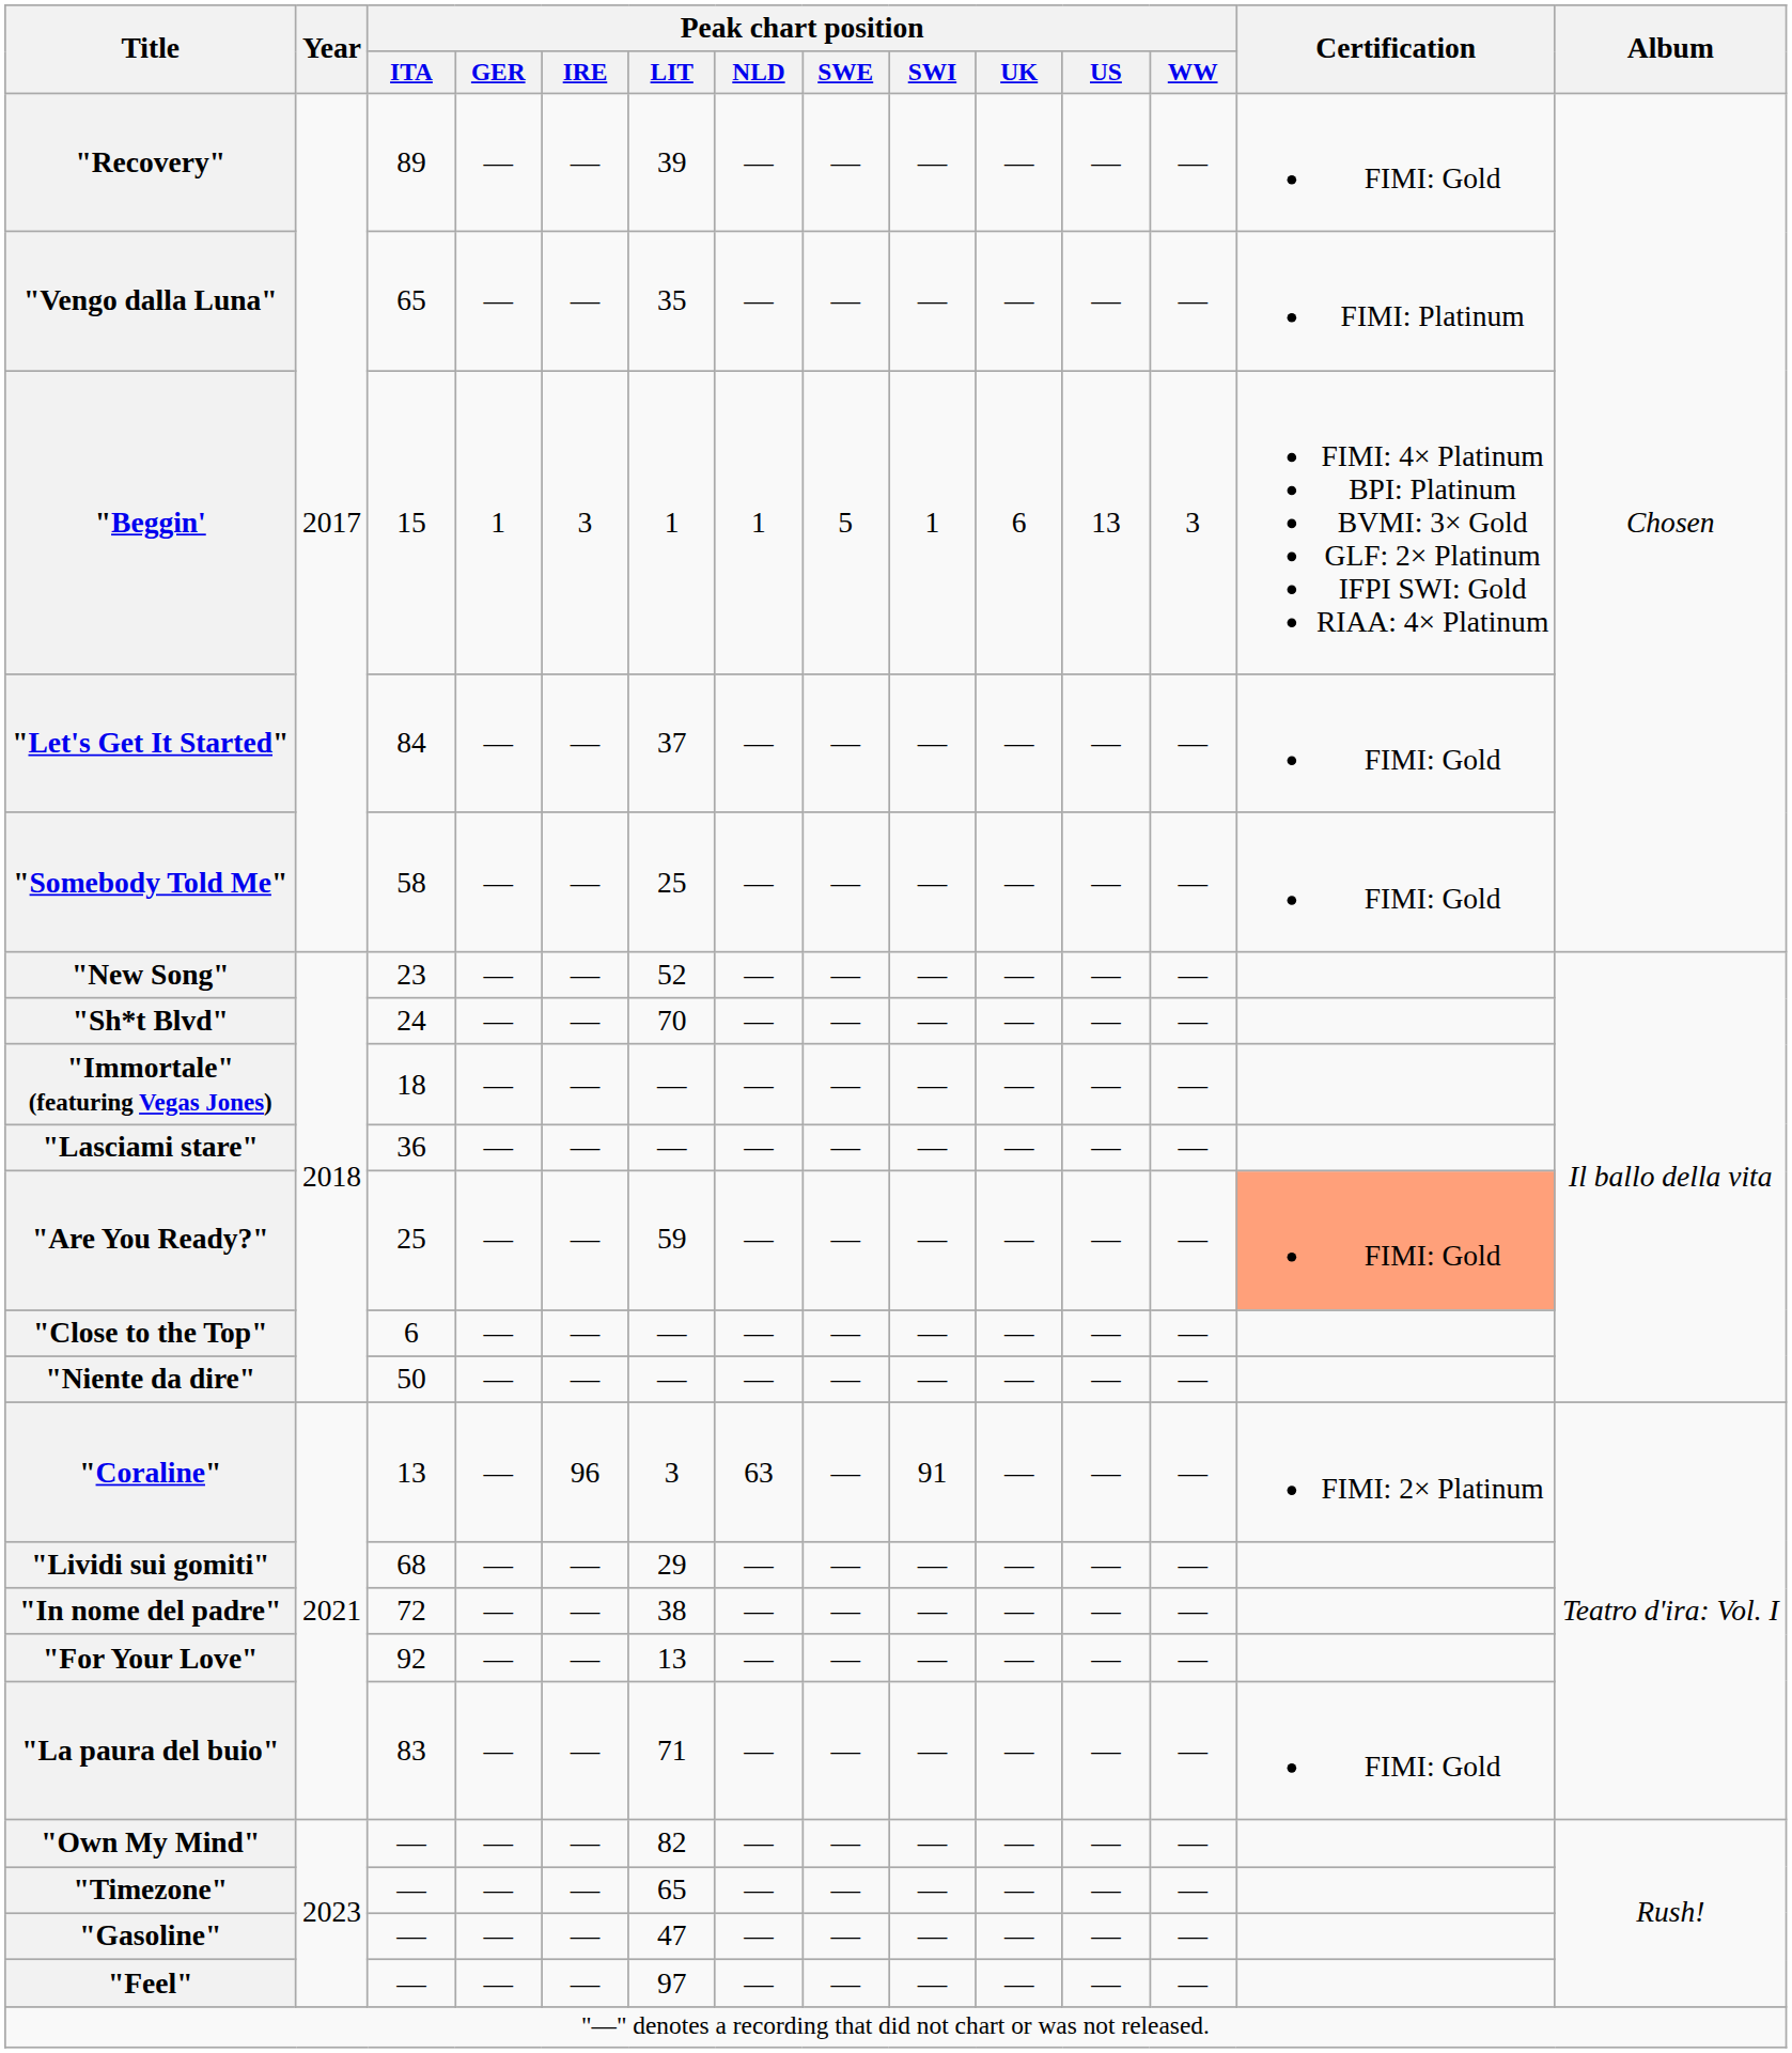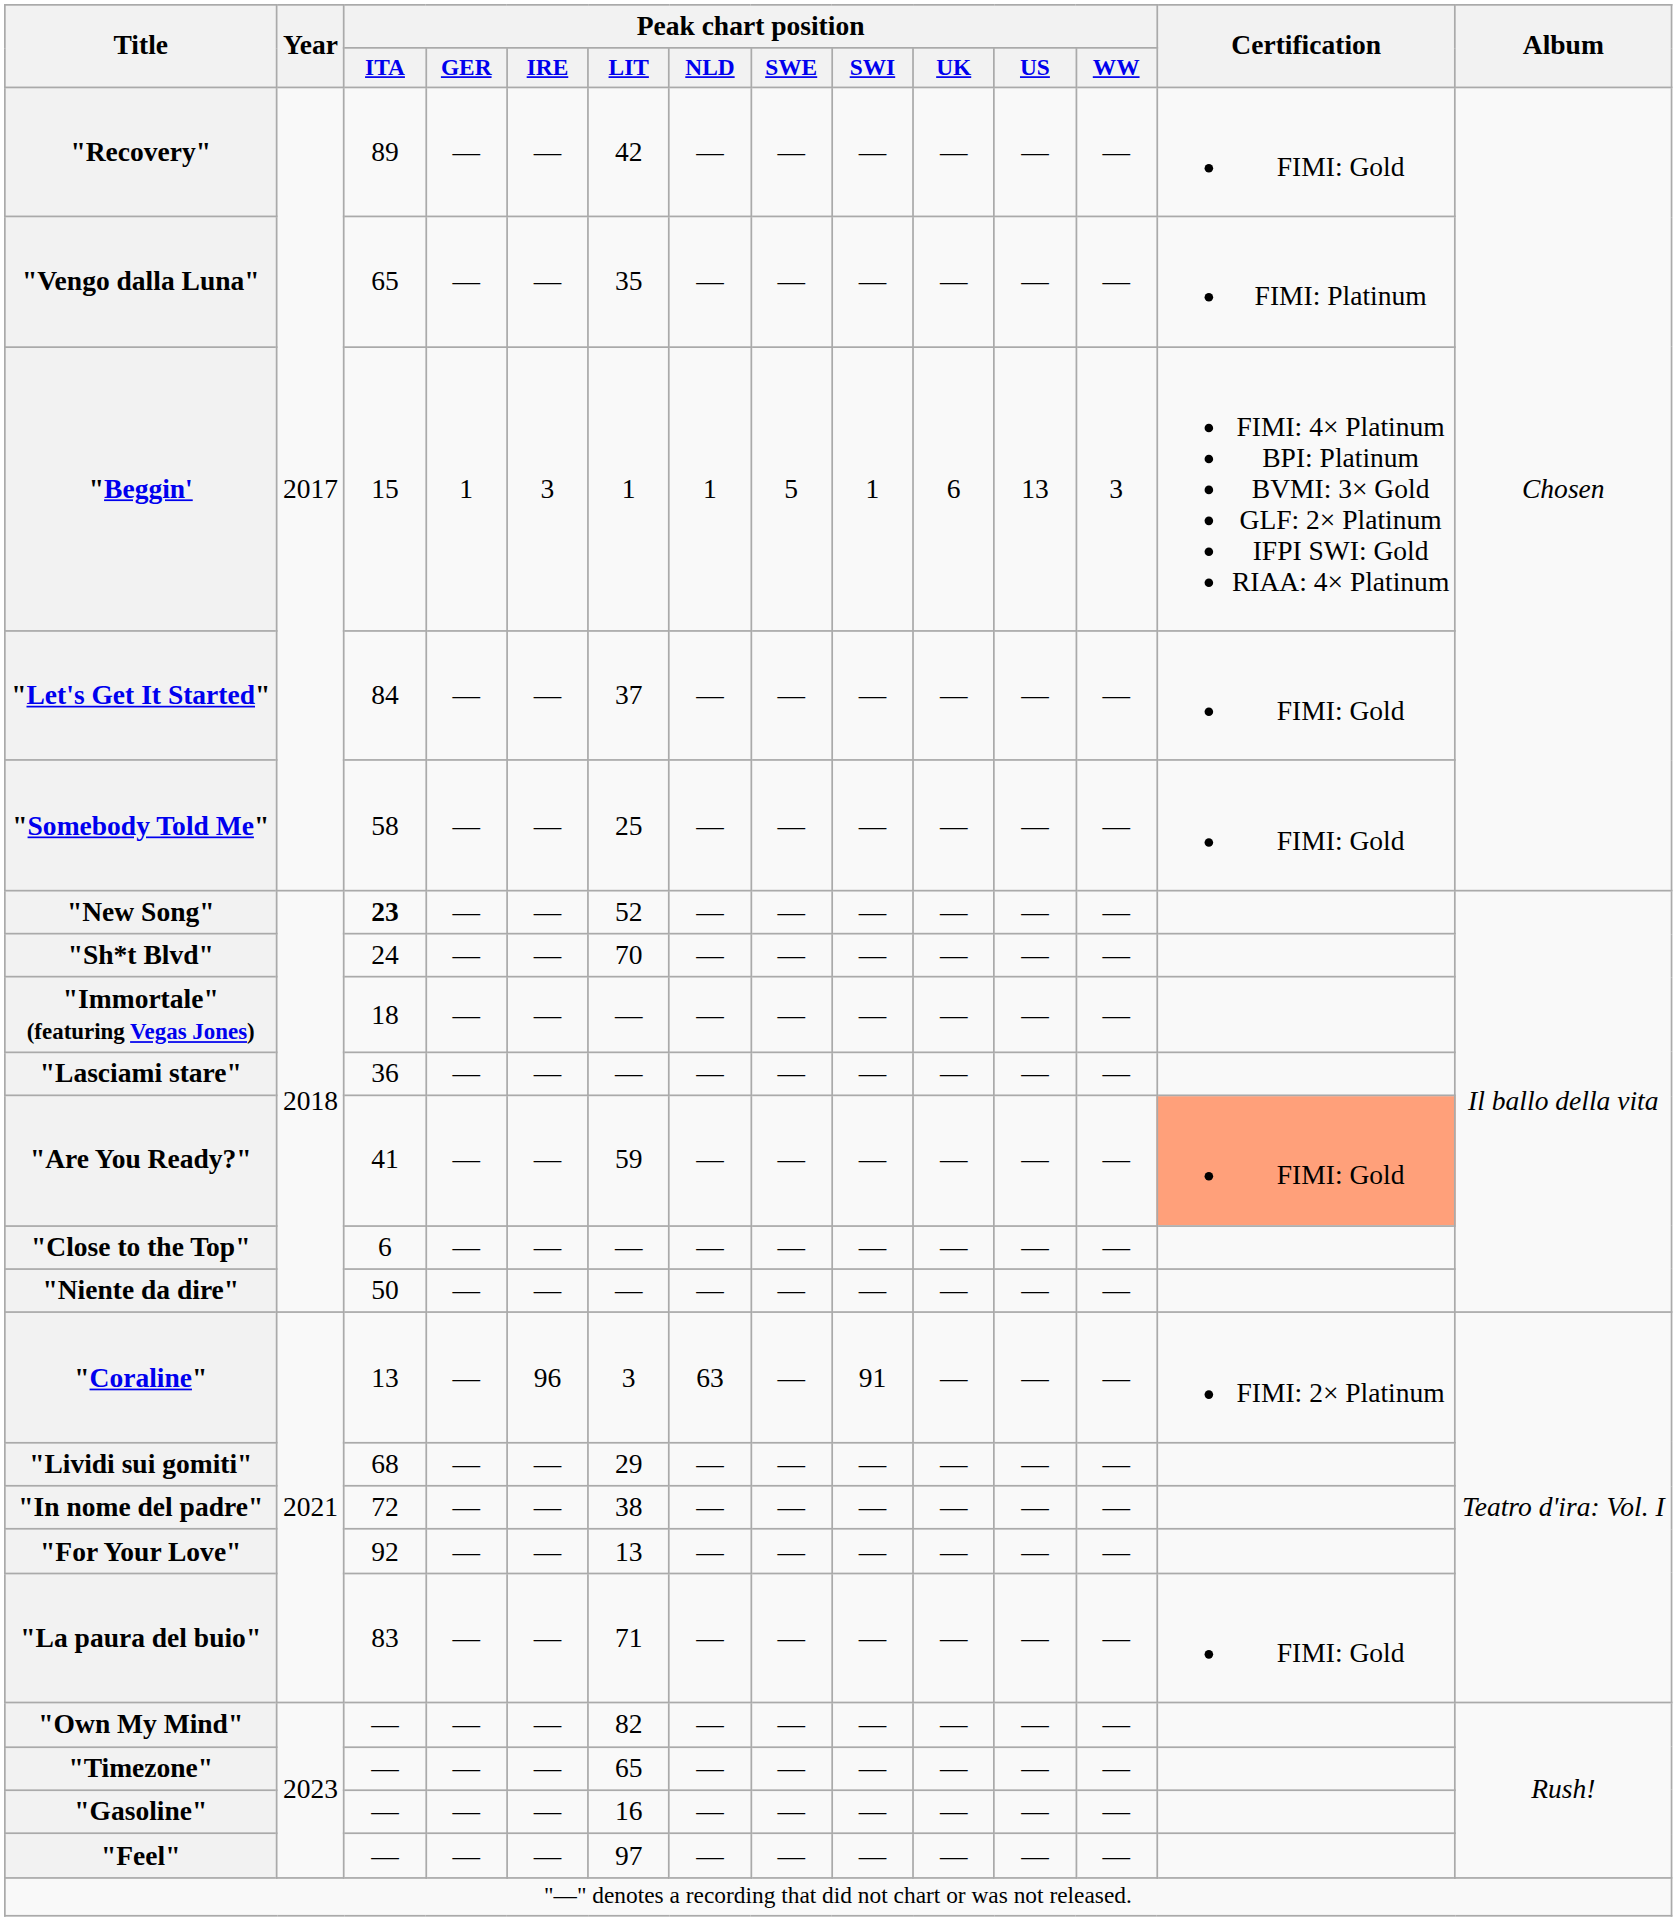"Recovery" | Peak chart position / LIT: 39 -> 42
"New Song" | Peak chart position / ITA: normal -> bold
"Are You Ready?" | Peak chart position / ITA: 25 -> 41
"Gasoline" | Peak chart position / LIT: 47 -> 16
